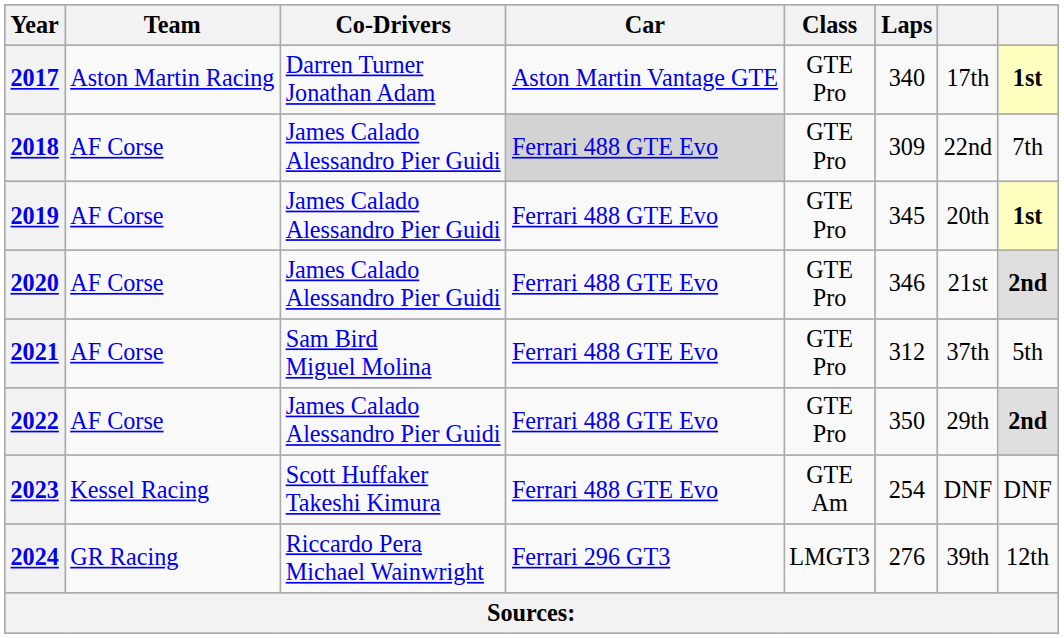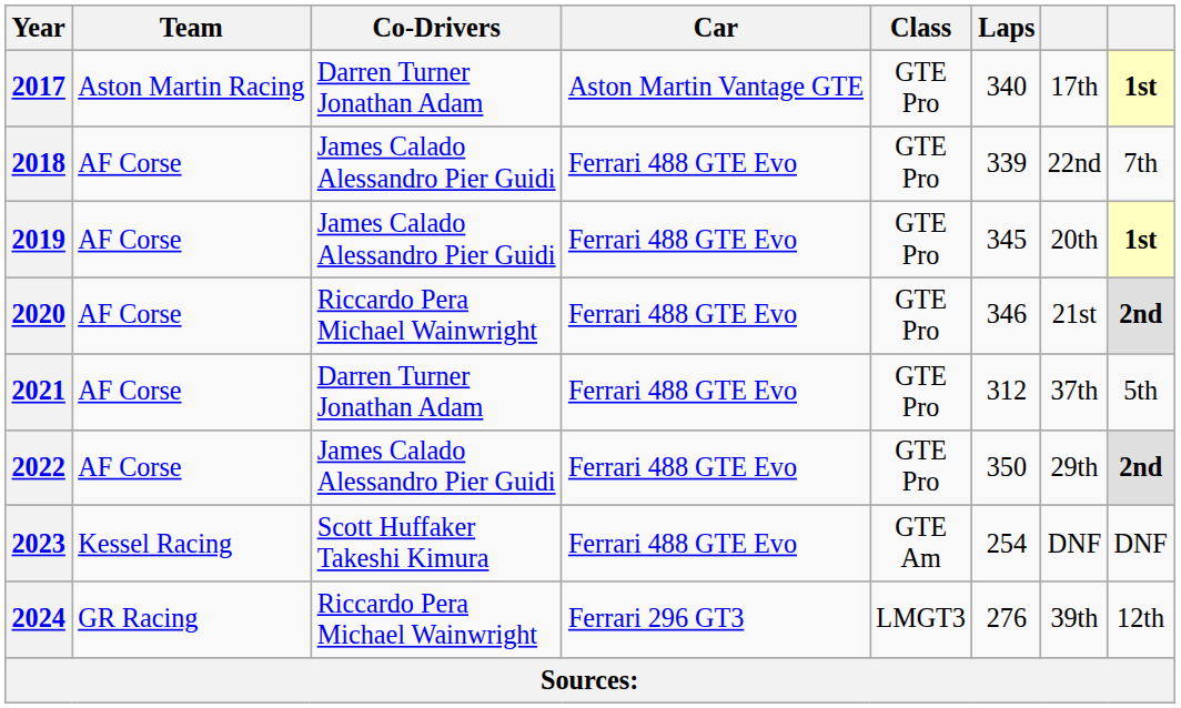2018 | Car: lightgrey background -> no background
2018 | Laps: 309 -> 339
2020 | Co-Drivers: James Calado Alessandro Pier Guidi -> Riccardo Pera Michael Wainwright
2021 | Co-Drivers: Sam Bird Miguel Molina -> Darren Turner Jonathan Adam
